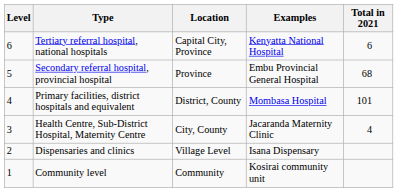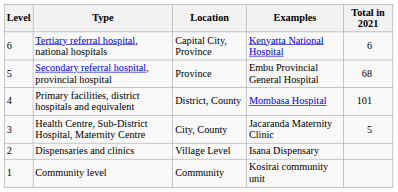Health Centre, Sub-District Hospital, Maternity Centre | Total in 2021: 4 -> 5
